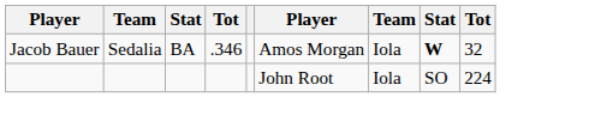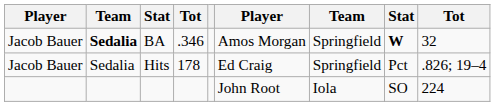BA | column 2: normal -> bold
BA | column 7: Iola -> Springfield
+ row: Jacob Bauer | Sedalia | Hits | 178 | Ed Craig | Springfield | Pct | .826; 19–4
